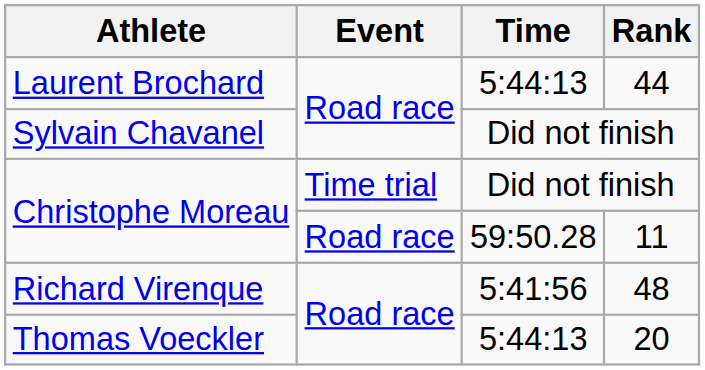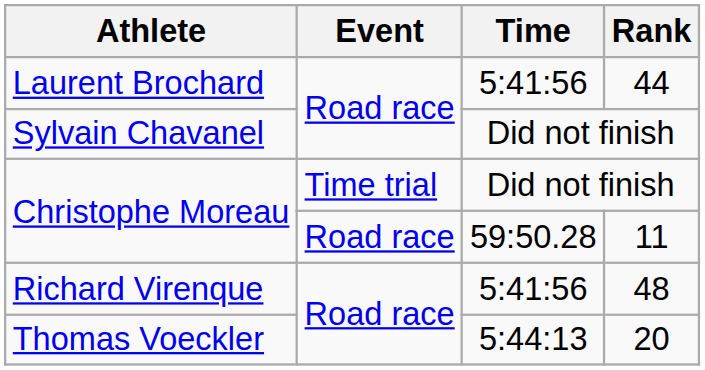Laurent Brochard | Time: 5:44:13 -> 5:41:56
